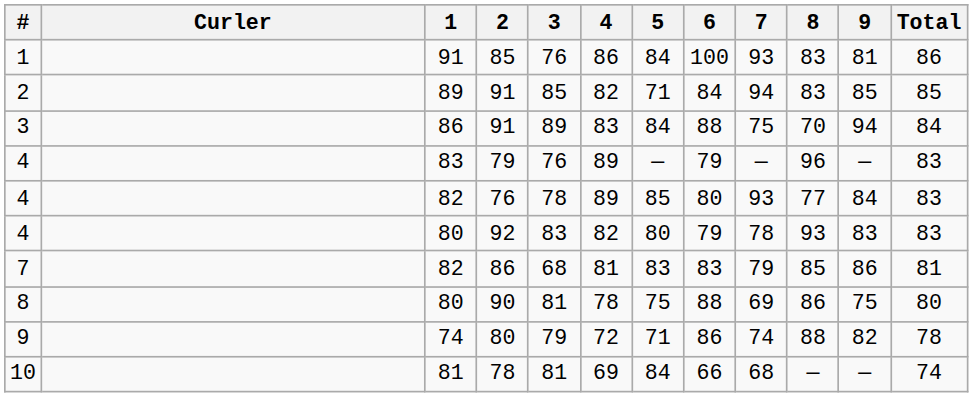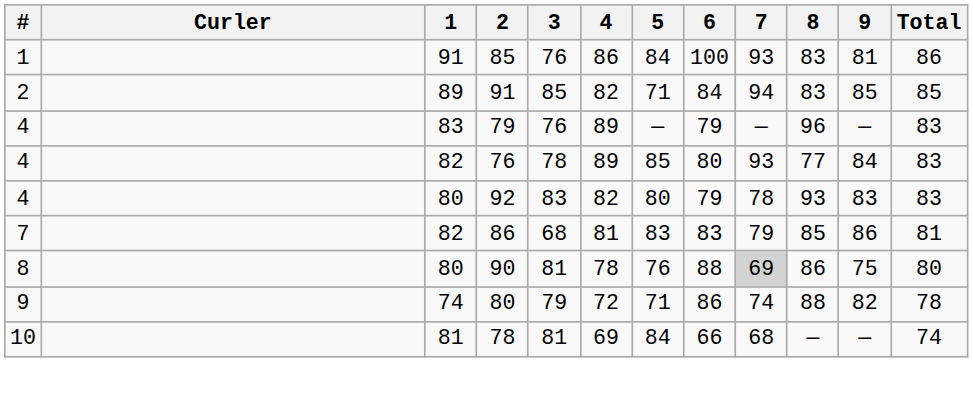- row: 3 | 86 | 91 | 89 | 83 | 84 | 88 | 75 | 70 | 94 | 84
90 | 5: 75 -> 76
90 | 7: no background -> lightgrey background
